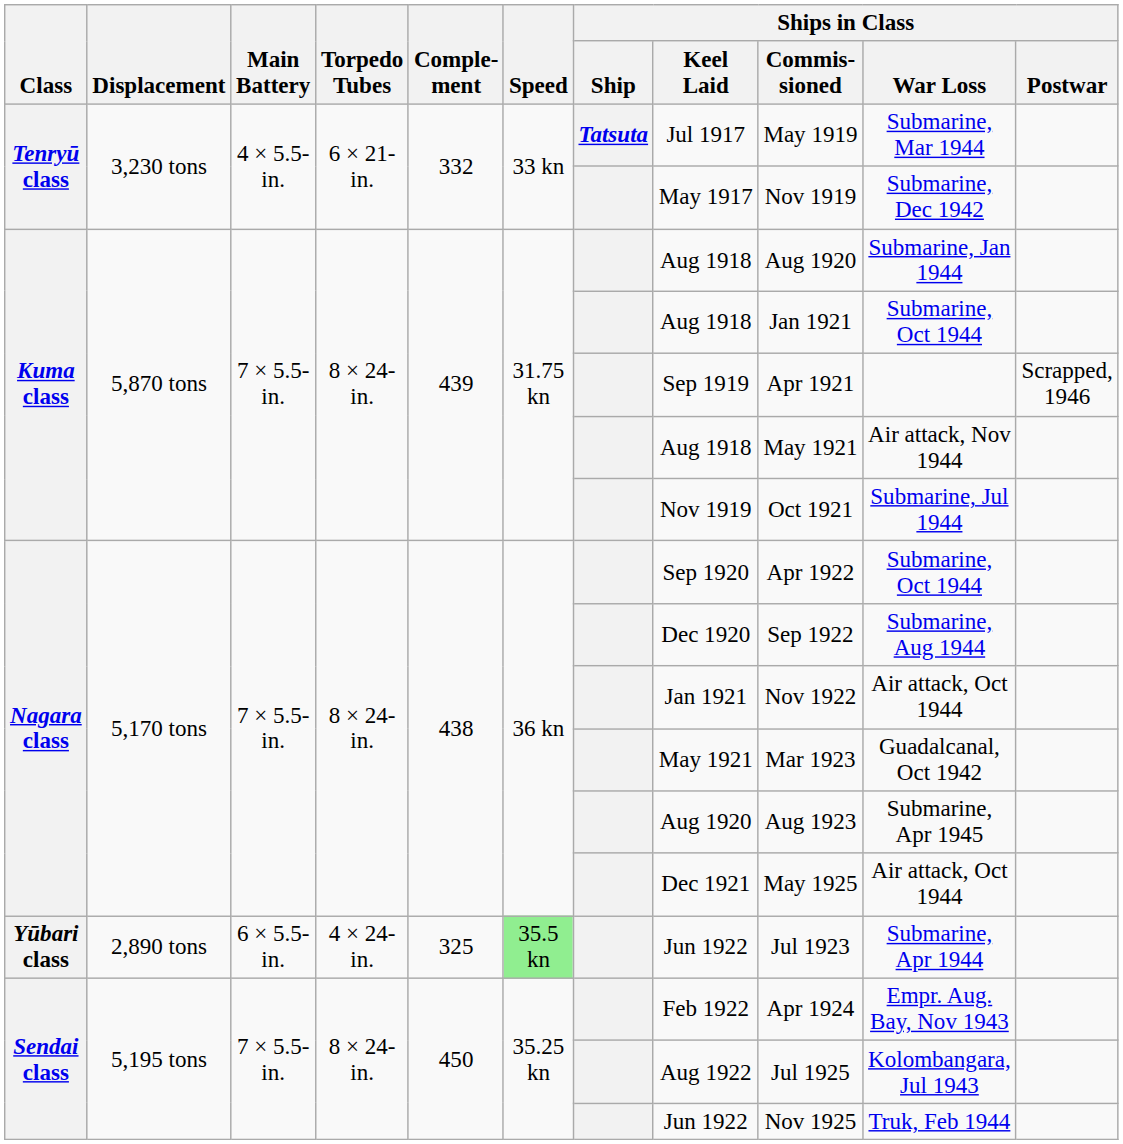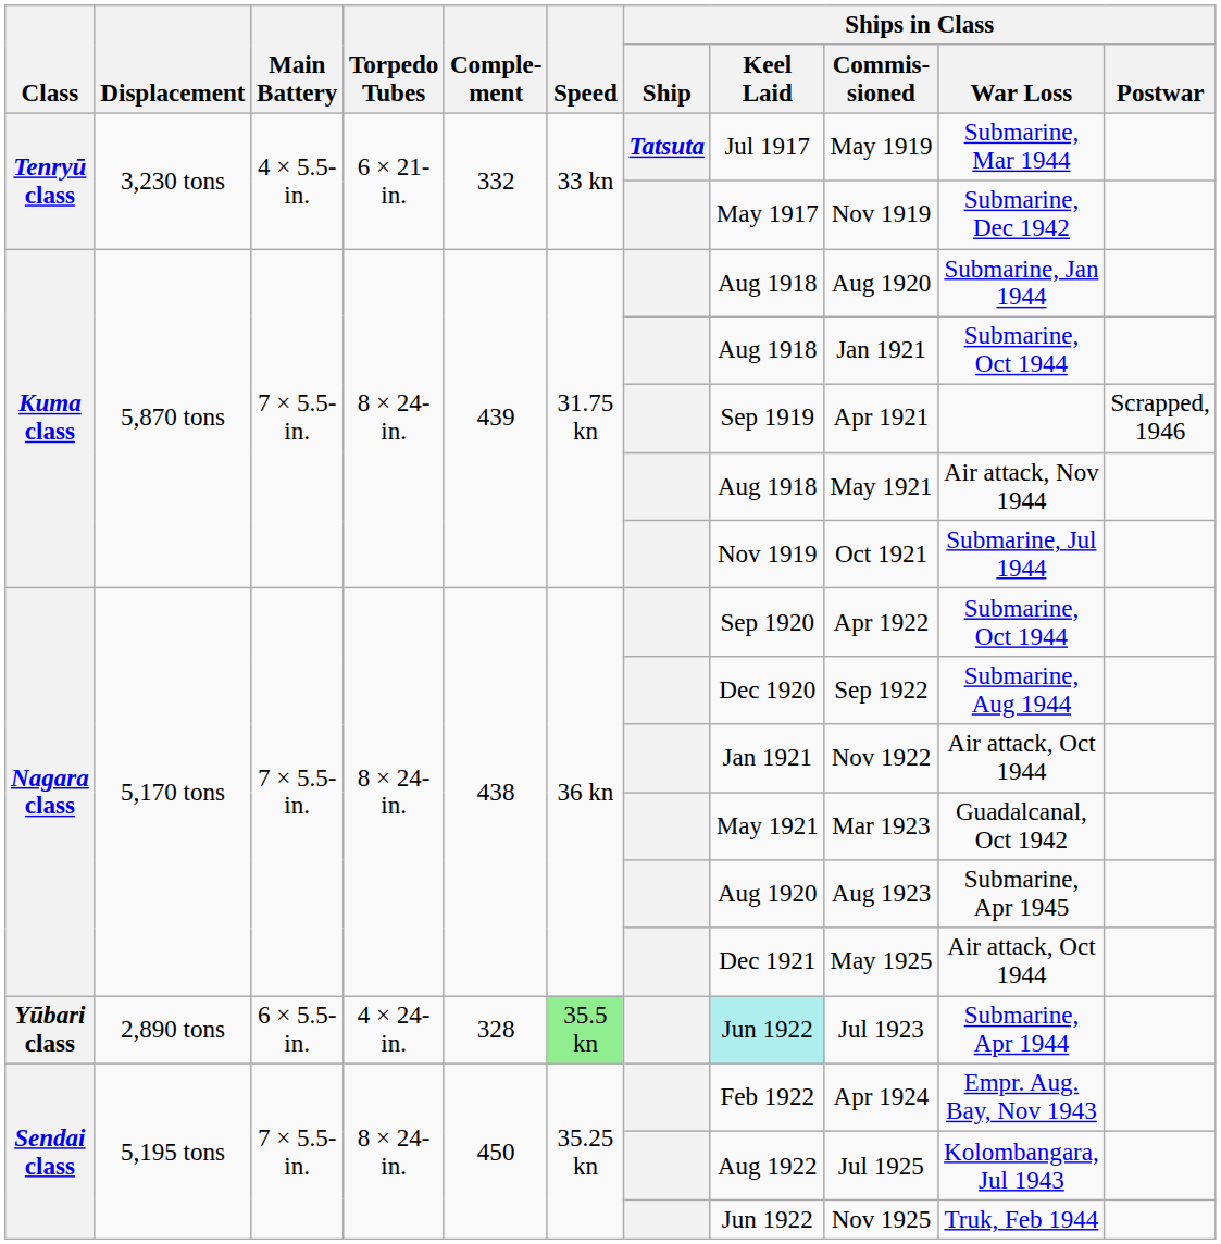Yūbari class | Comple- ment: 325 -> 328
Yūbari class | Ships in Class / Keel Laid: no background -> paleturquoise background
